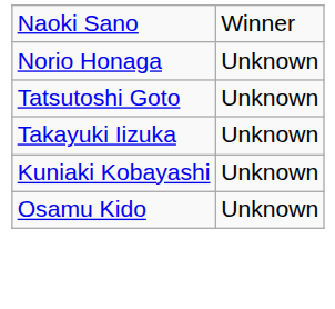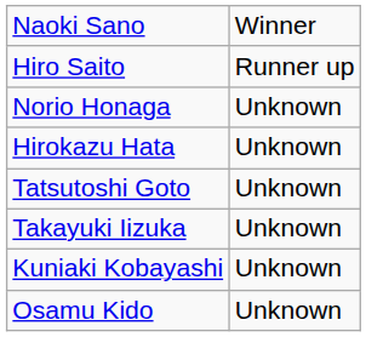+ row: Hiro Saito | Runner up
+ row: Hirokazu Hata | Unknown
